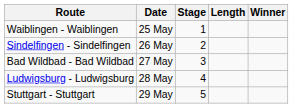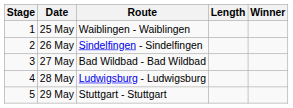columns swapped: Stage <-> Route
